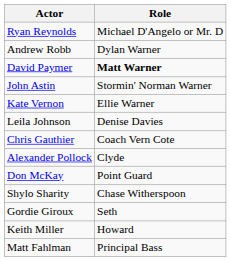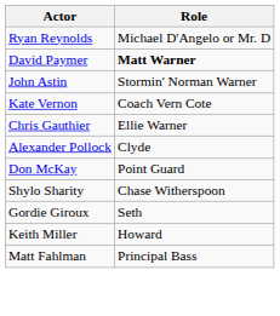- row: Andrew Robb | Dylan Warner
Kate Vernon | Role: Ellie Warner -> Coach Vern Cote
- row: Leila Johnson | Denise Davies
Chris Gauthier | Role: Coach Vern Cote -> Ellie Warner
